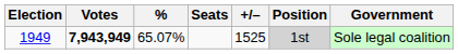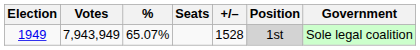1949 | Votes: bold -> normal
1949 | +/–: 1525 -> 1528
